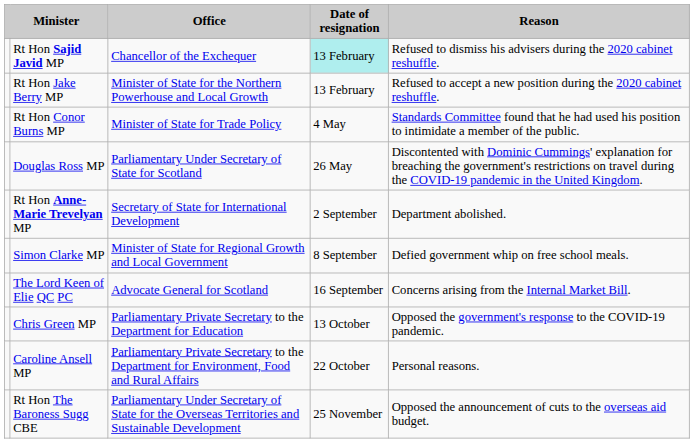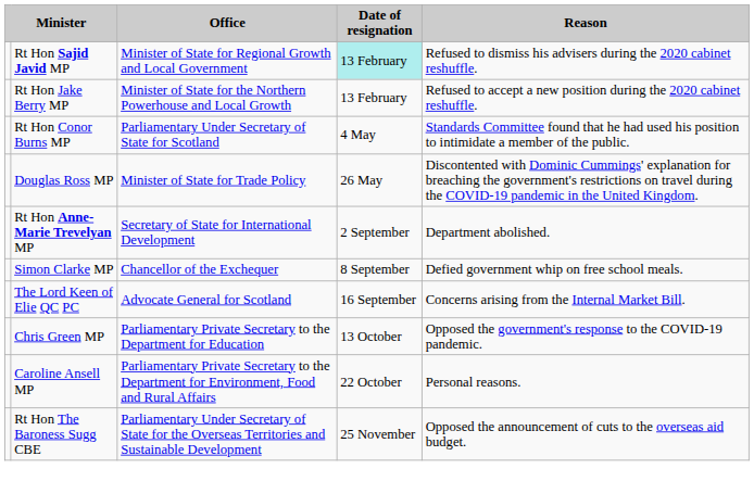Rt Hon Sajid Javid MP | Office: Chancellor of the Exchequer -> Minister of State for Regional Growth and Local Government
Rt Hon Conor Burns MP | Office: Minister of State for Trade Policy -> Parliamentary Under Secretary of State for Scotland
Douglas Ross MP | Office: Parliamentary Under Secretary of State for Scotland -> Minister of State for Trade Policy
Simon Clarke MP | Office: Minister of State for Regional Growth and Local Government -> Chancellor of the Exchequer
